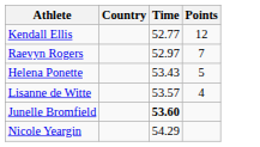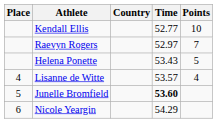+ column: Place | 4 | 5 | 6
Kendall Ellis | Points: 12 -> 10
